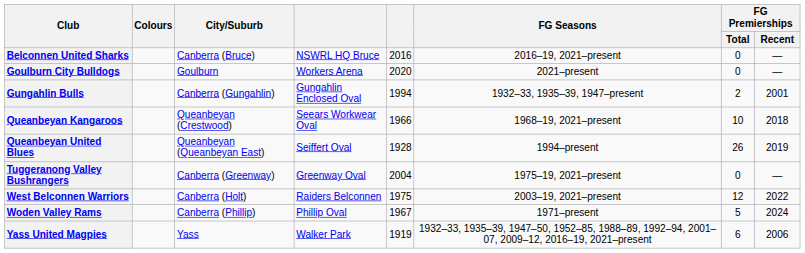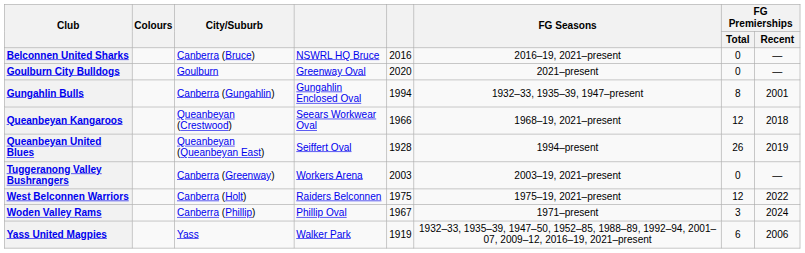Goulburn City Bulldogs | column 4: Workers Arena -> Greenway Oval
Gungahlin Bulls | FG Premierships / Total: 2 -> 8
Queanbeyan Kangaroos | FG Premierships / Total: 10 -> 12
Tuggeranong Valley Bushrangers | column 4: Greenway Oval -> Workers Arena
Tuggeranong Valley Bushrangers | column 5: 2004 -> 2003
Tuggeranong Valley Bushrangers | FG Seasons: 1975–19, 2021–present -> 2003–19, 2021–present
West Belconnen Warriors | FG Seasons: 2003–19, 2021–present -> 1975–19, 2021–present
Woden Valley Rams | FG Premierships / Total: 5 -> 3
